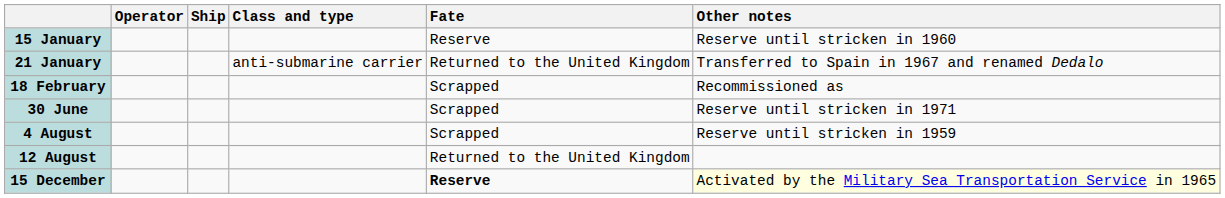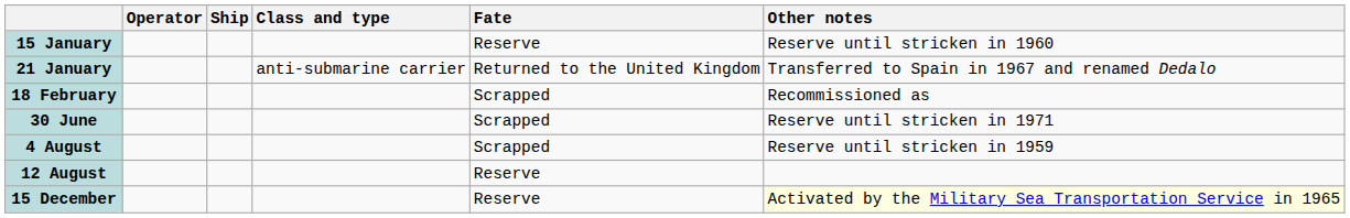12 August | Fate: Returned to the United Kingdom -> Reserve
15 December | Fate: bold -> normal
